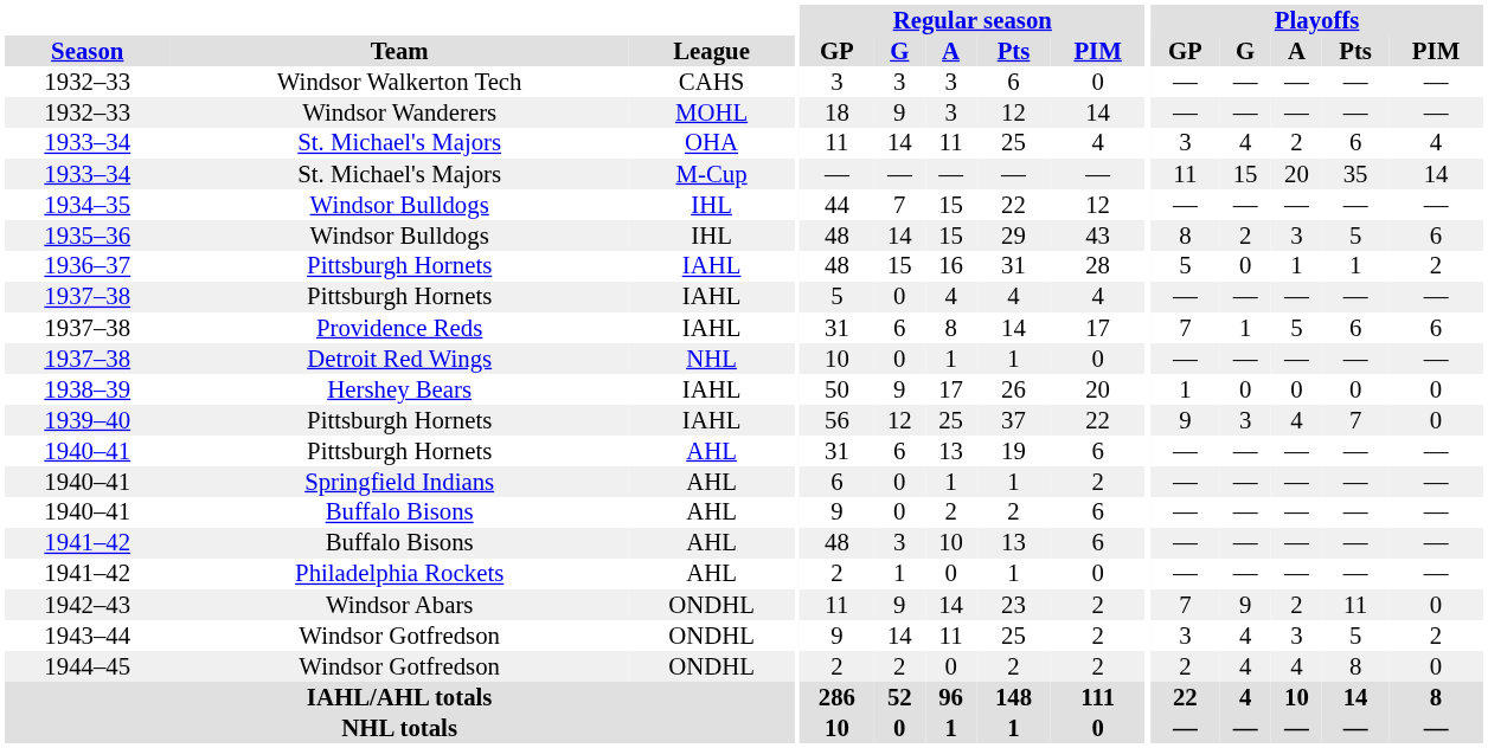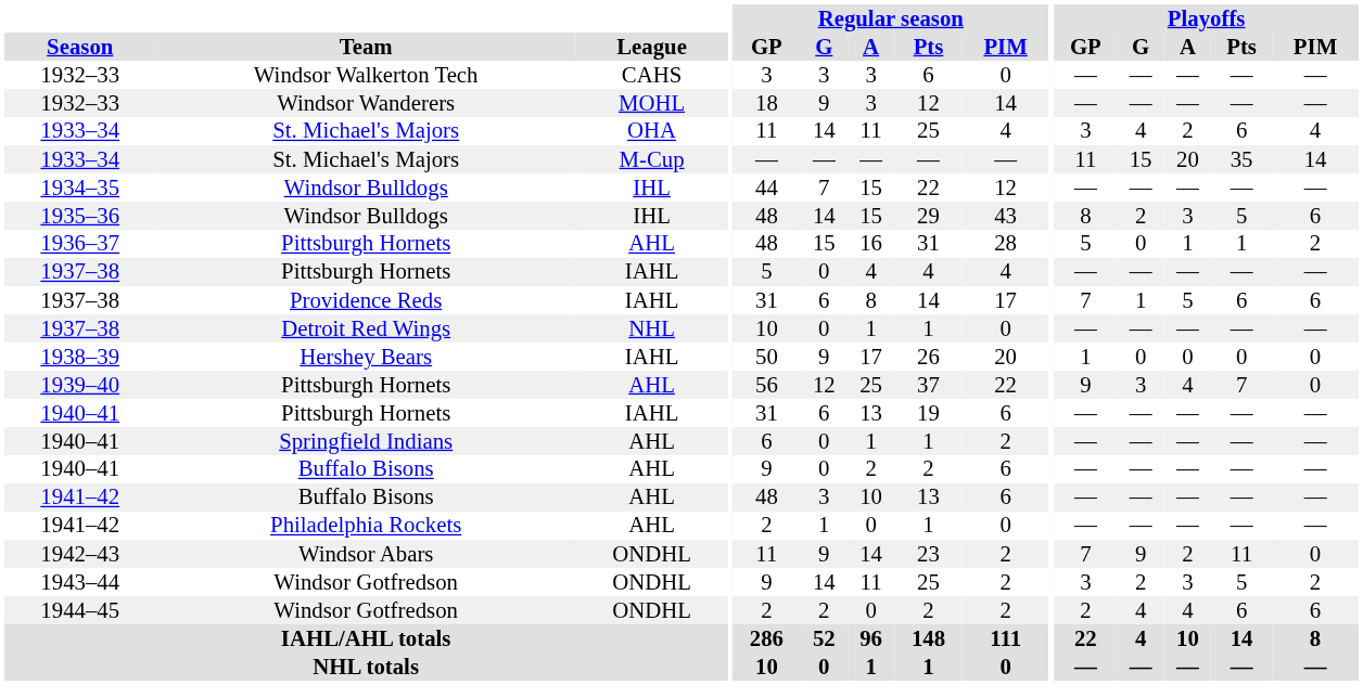1936–37 | League: IAHL -> AHL
1939–40 | League: IAHL -> AHL
1940–41 / Pittsburgh Hornets | League: AHL -> IAHL
1943–44 | Playoffs / G: 4 -> 2
1944–45 | Playoffs / Pts: 8 -> 6
1944–45 | Playoffs / PIM: 0 -> 6
